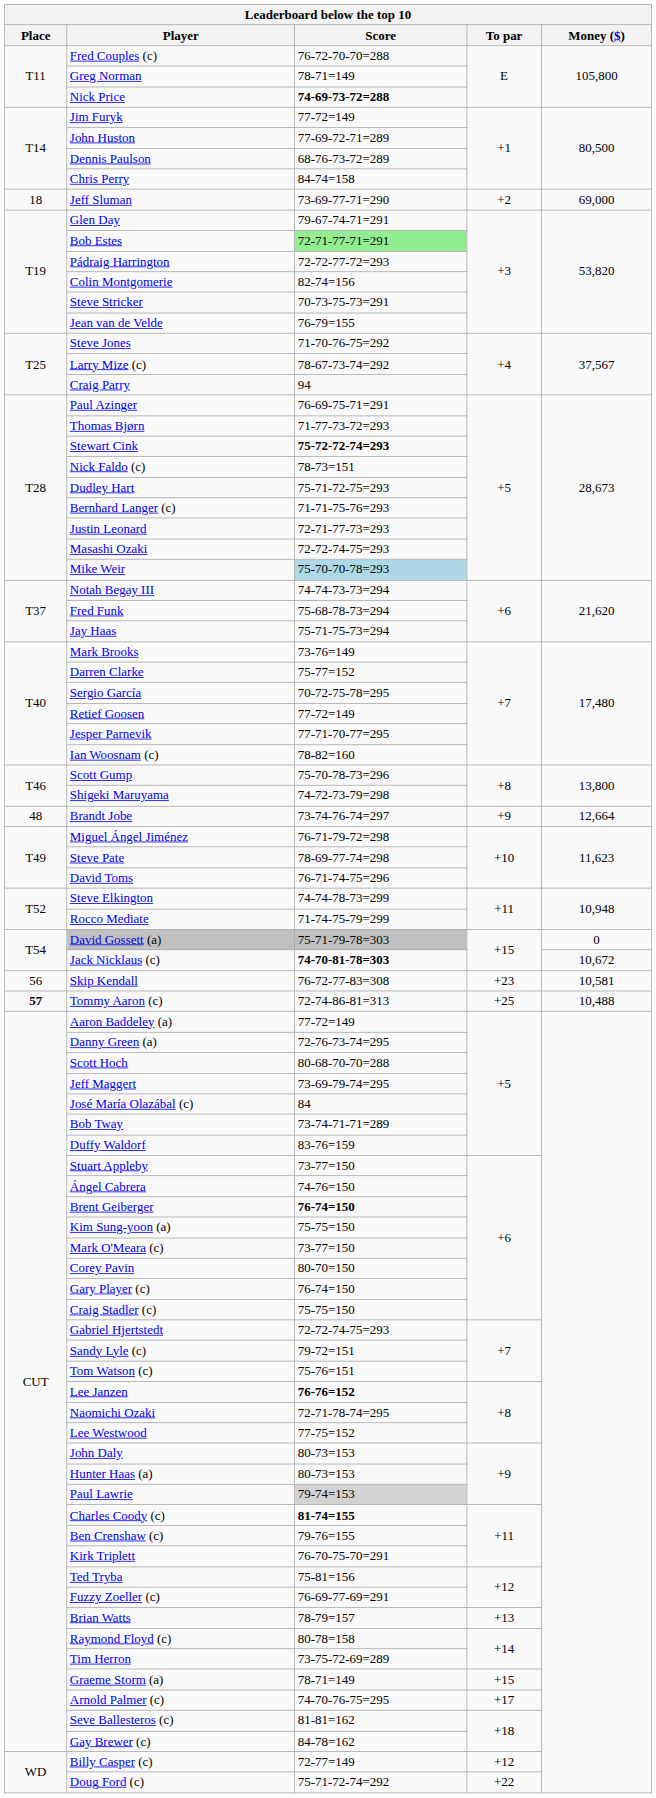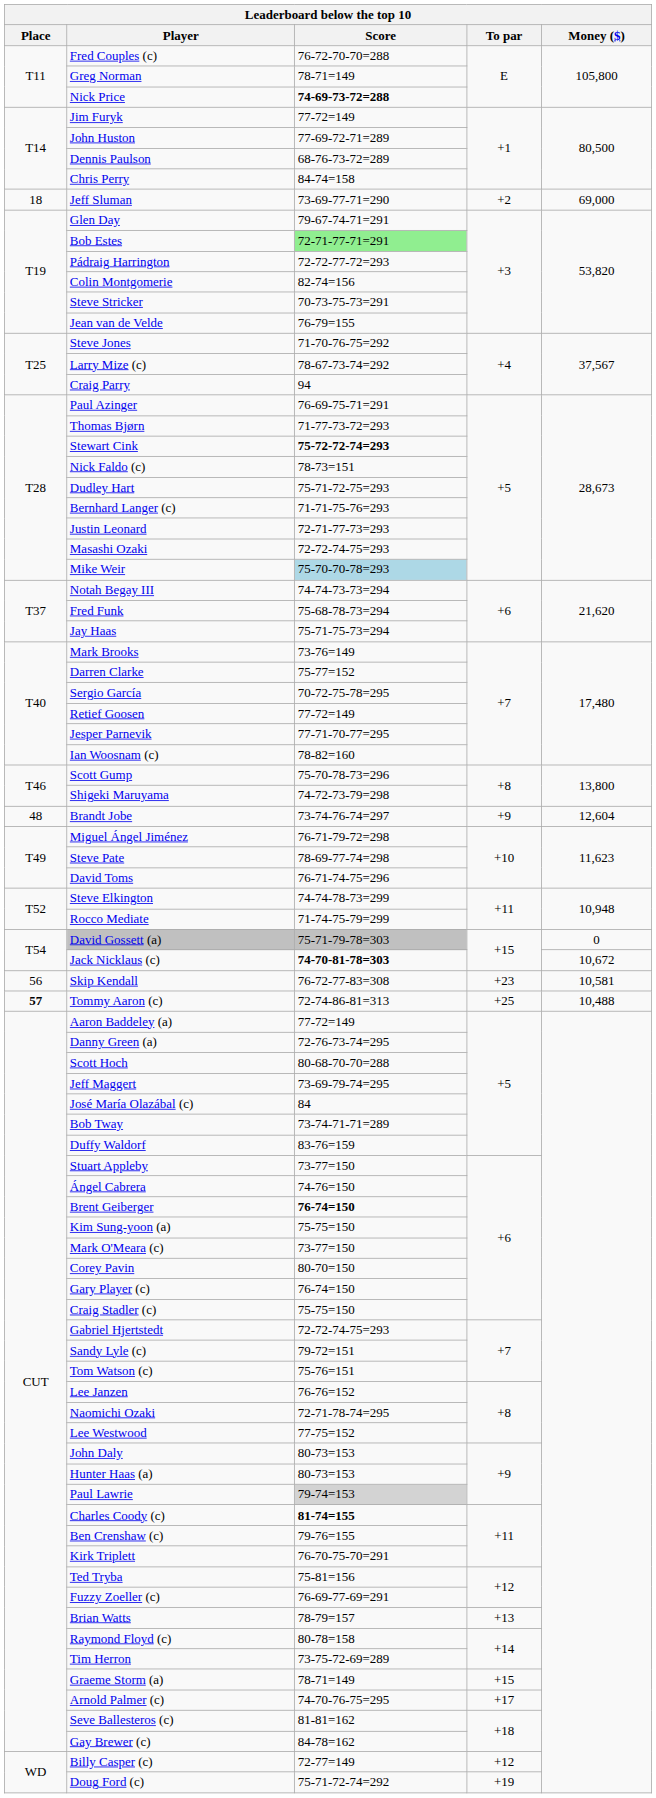Brandt Jobe | Money ($): 12,664 -> 12,604
Lee Janzen | Score: bold -> normal
Doug Ford (c) | To par: +22 -> +19
